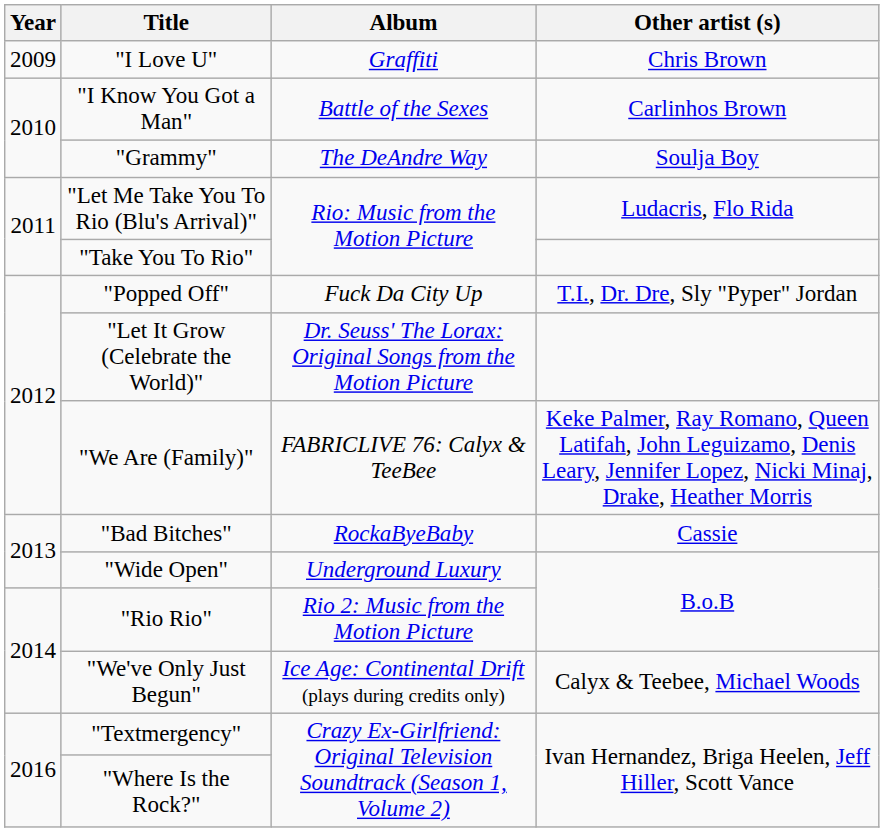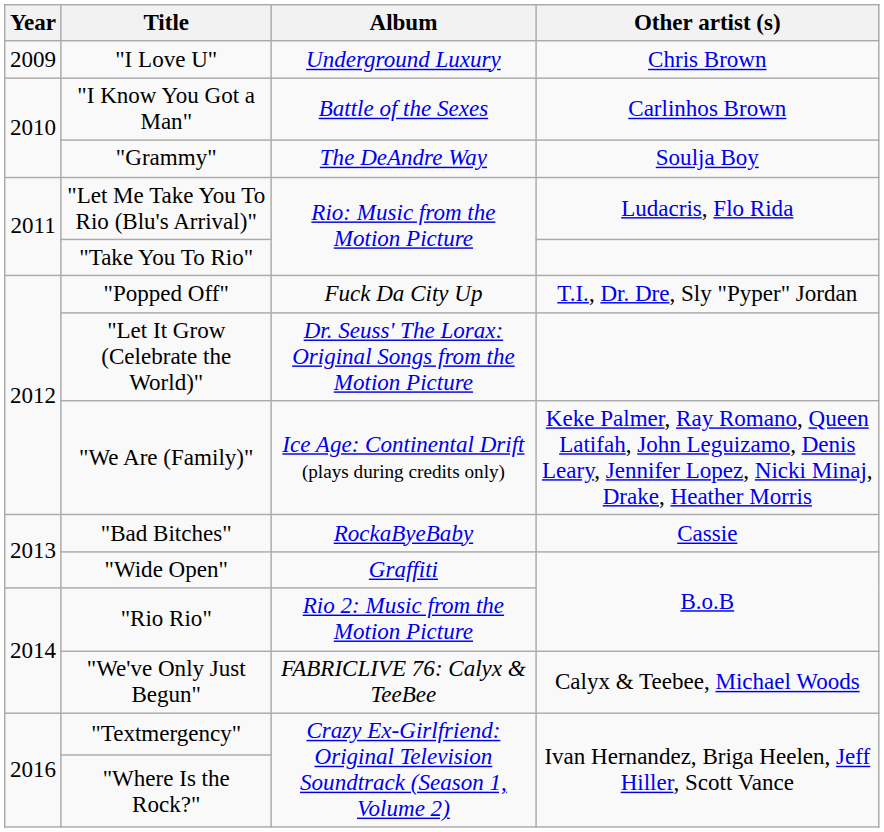"I Love U" | Album: Graffiti -> Underground Luxury
"We Are (Family)" | Album: FABRICLIVE 76: Calyx & TeeBee -> Ice Age: Continental Drift (plays during credits only)
"Wide Open" | Album: Underground Luxury -> Graffiti
"We've Only Just Begun" | Album: Ice Age: Continental Drift (plays during credits only) -> FABRICLIVE 76: Calyx & TeeBee
